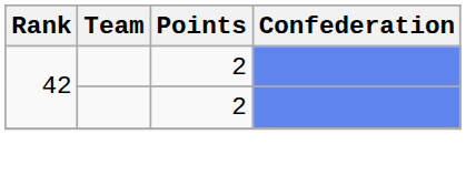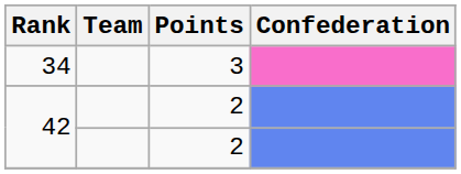+ row: 34 | 3
